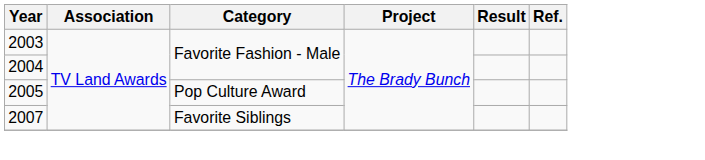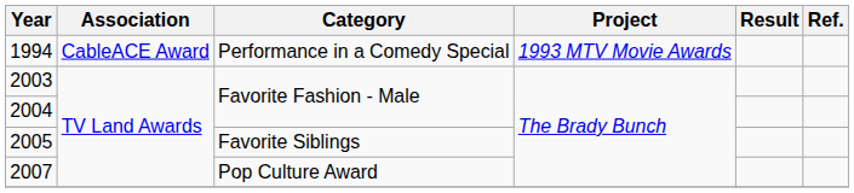+ row: 1994 | CableACE Award | Performance in a Comedy Special | 1993 MTV Movie Awards
2005 | Category: Pop Culture Award -> Favorite Siblings
2007 | Category: Favorite Siblings -> Pop Culture Award
